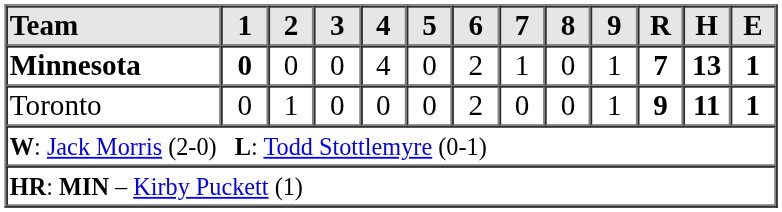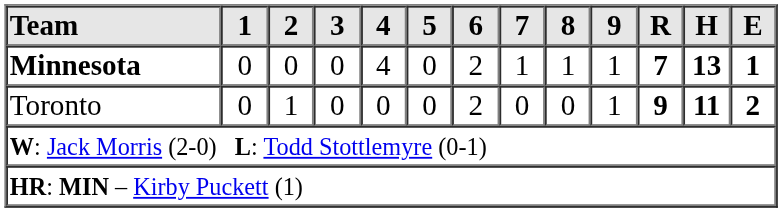Minnesota | 1: bold -> normal
Minnesota | 8: 0 -> 1
Toronto | E: 1 -> 2
